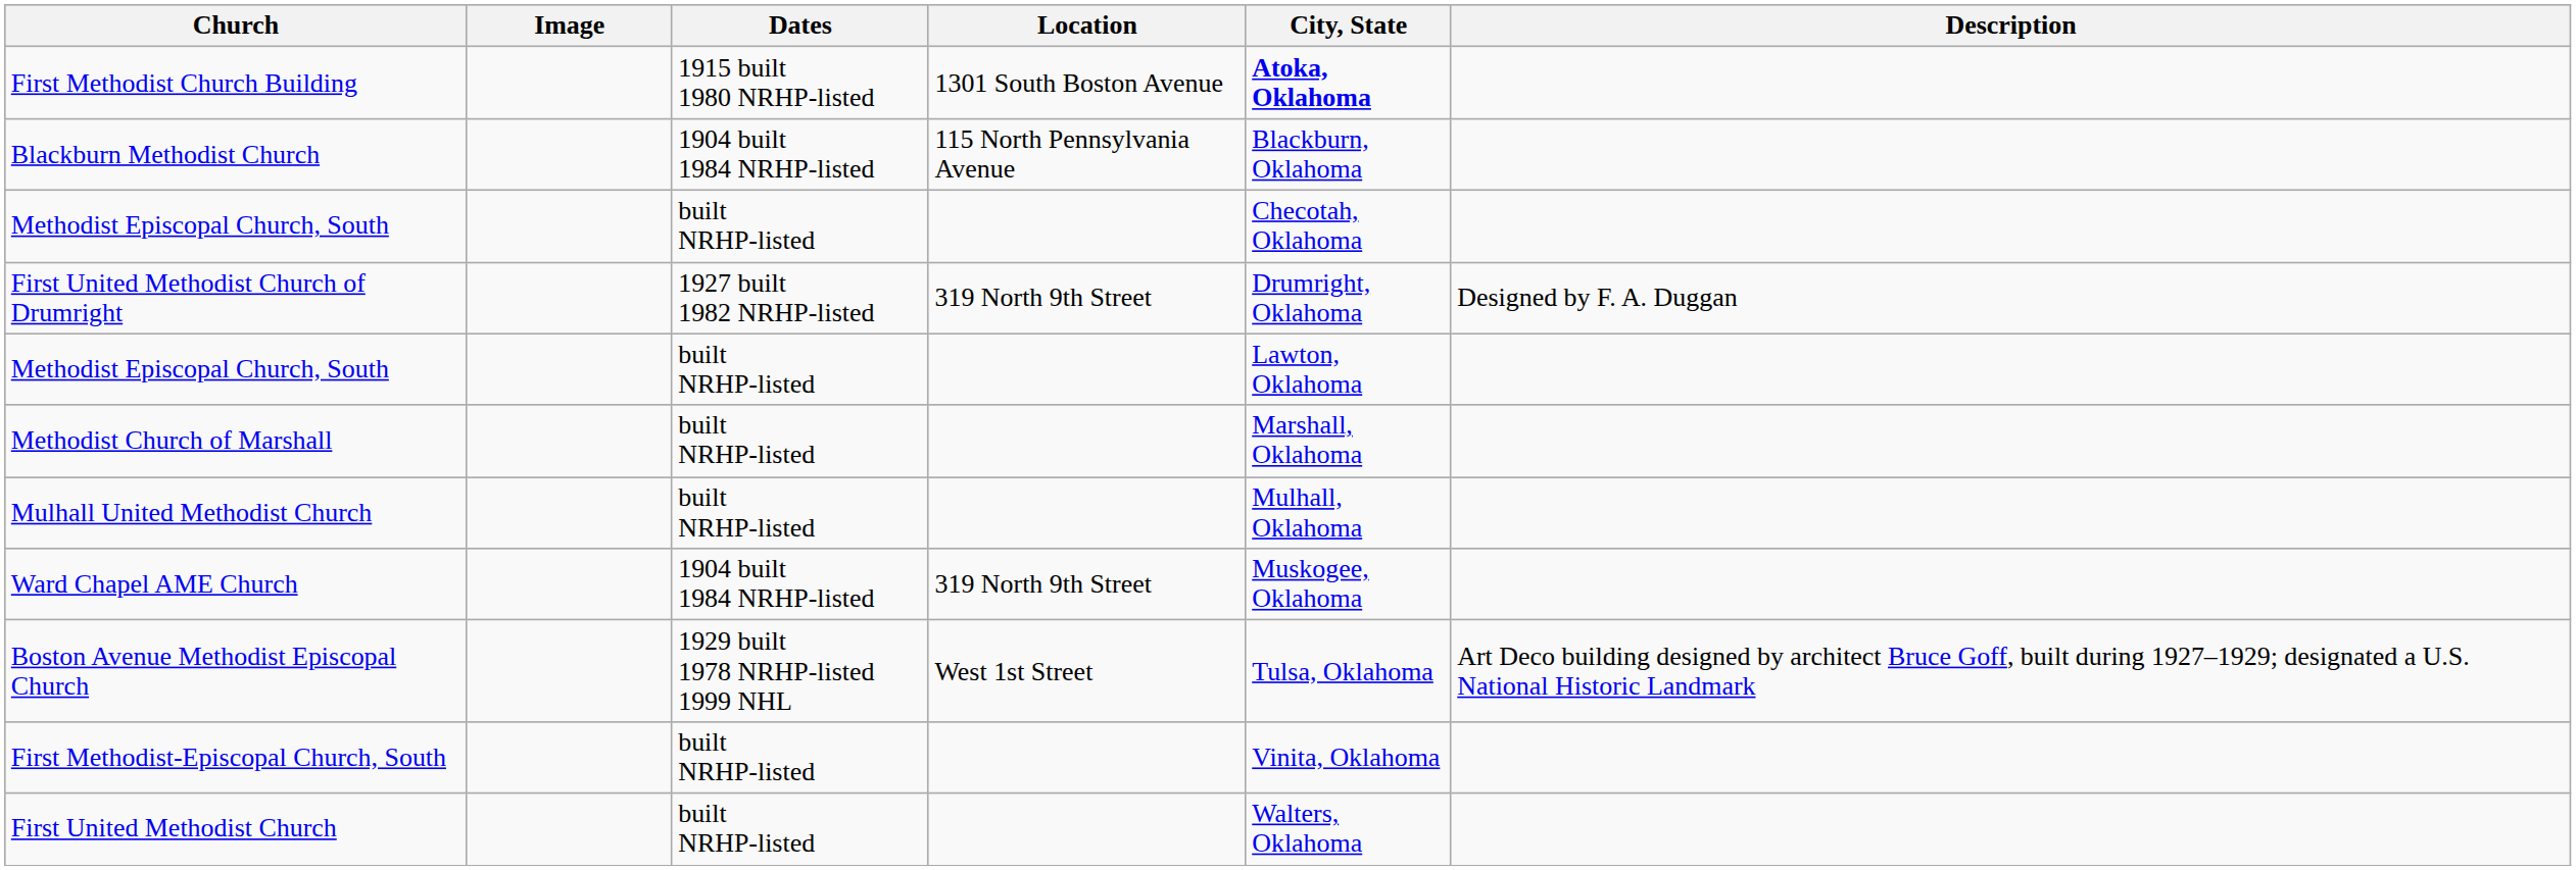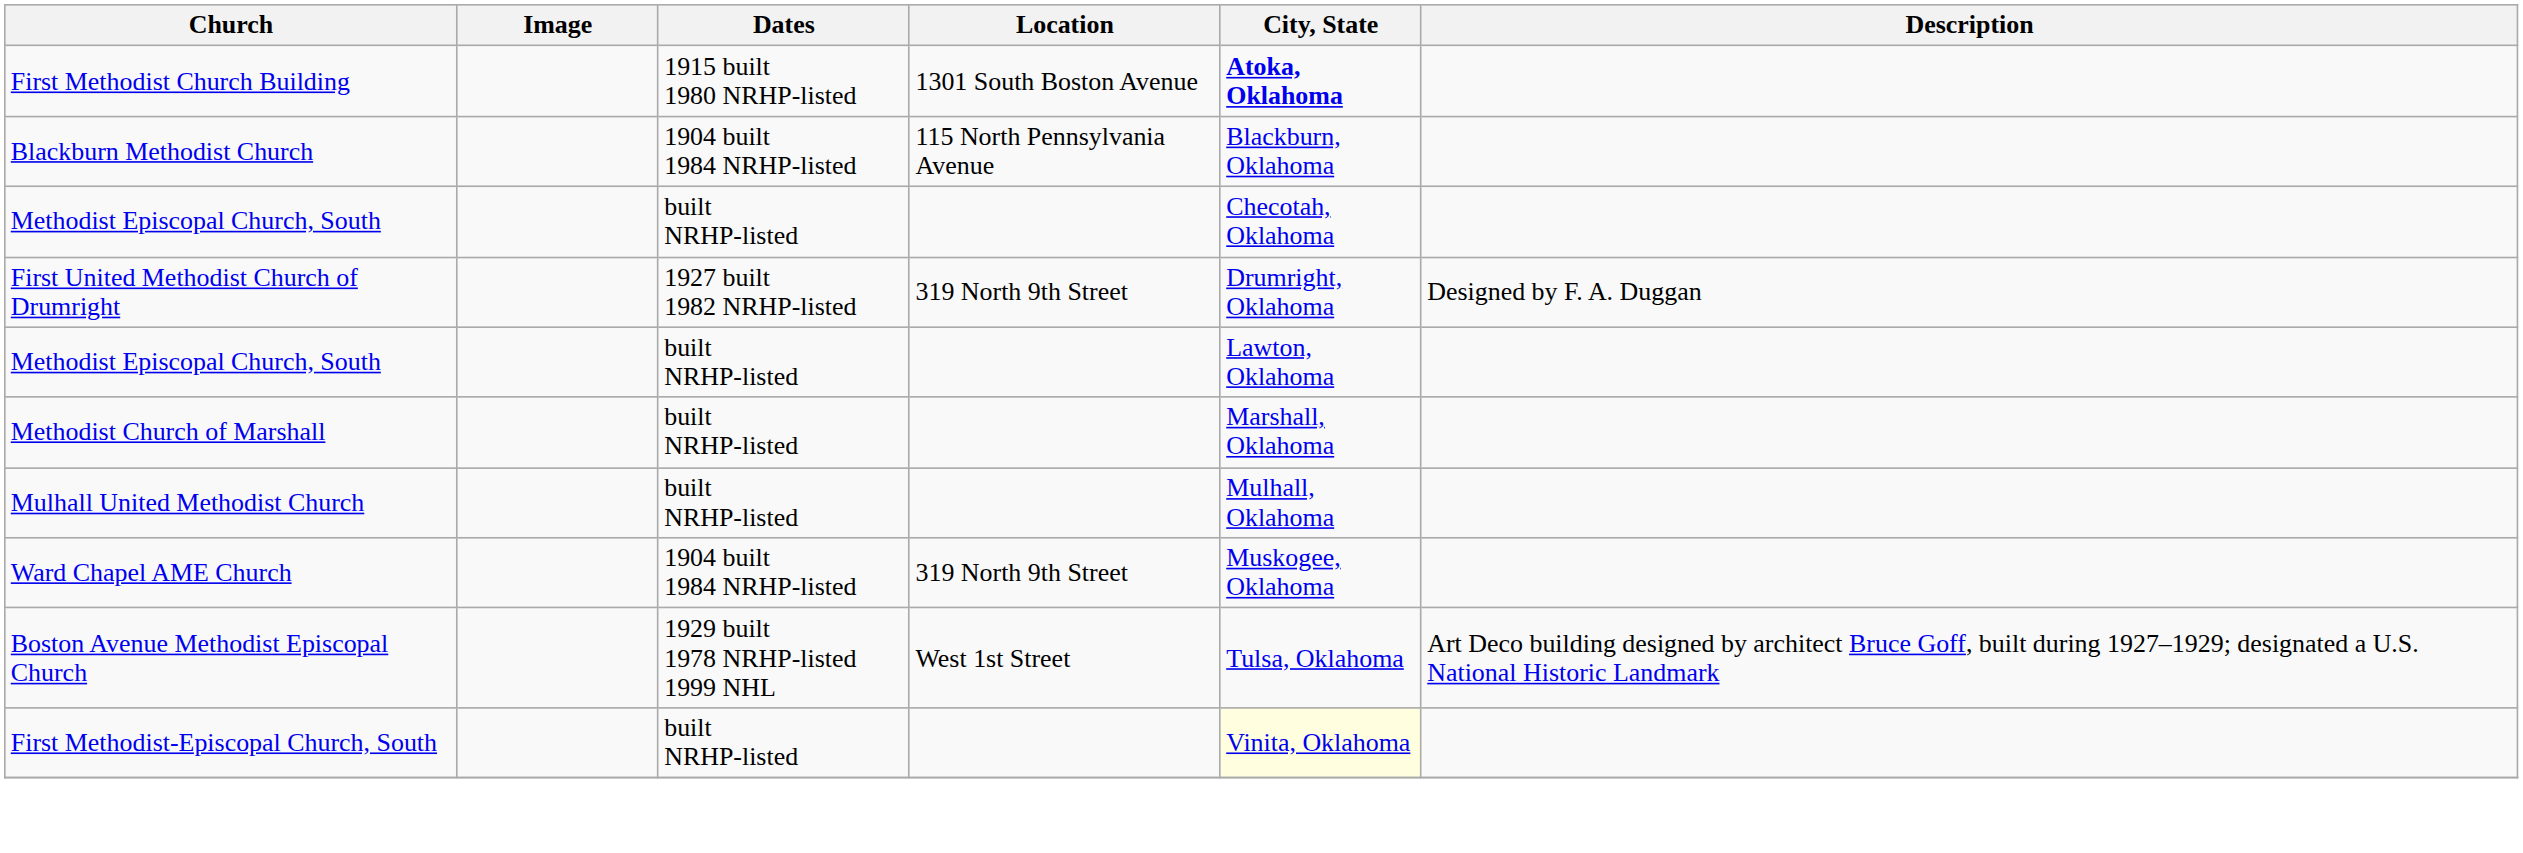First Methodist-Episcopal Church, South | City, State: no background -> lightyellow background
- row: First United Methodist Church | built NRHP-listed | Walters, Oklahoma
